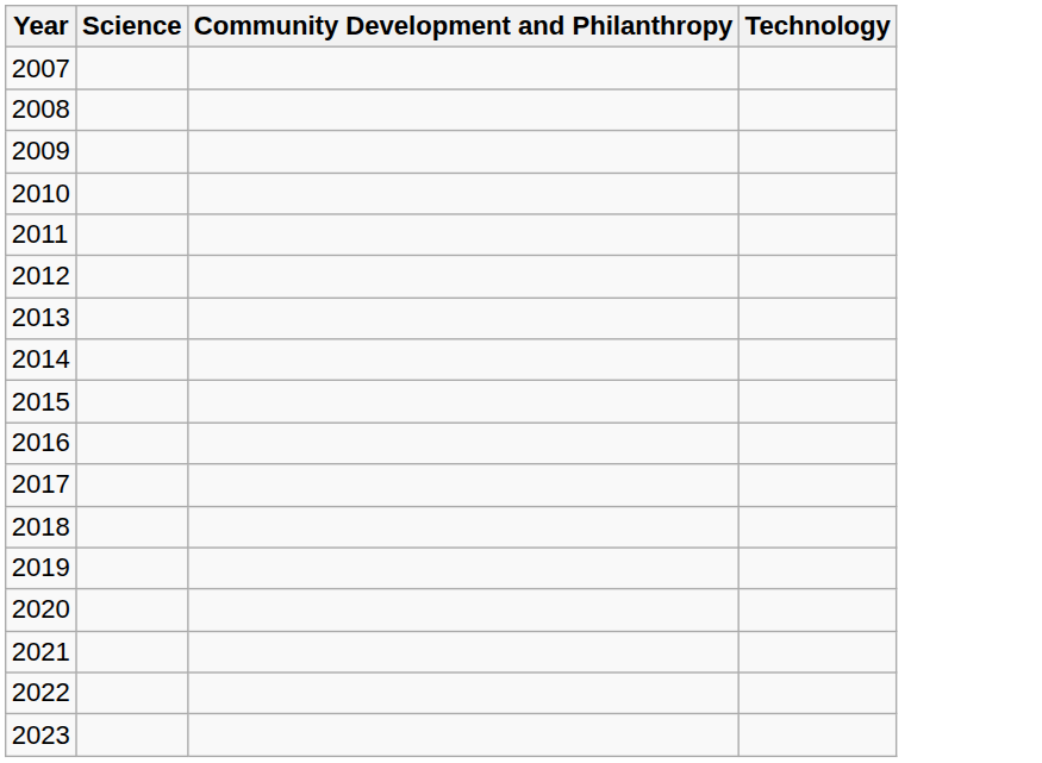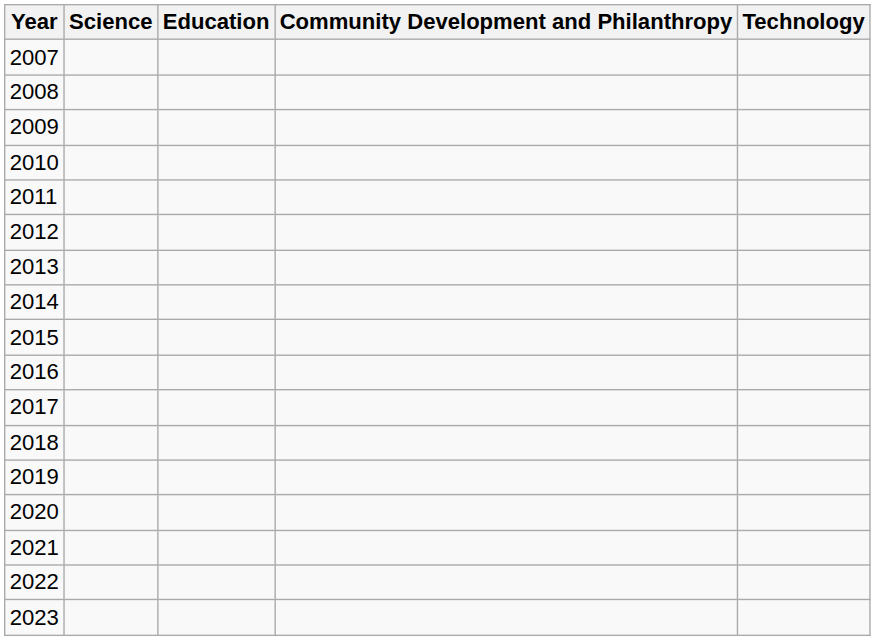+ column: Education
